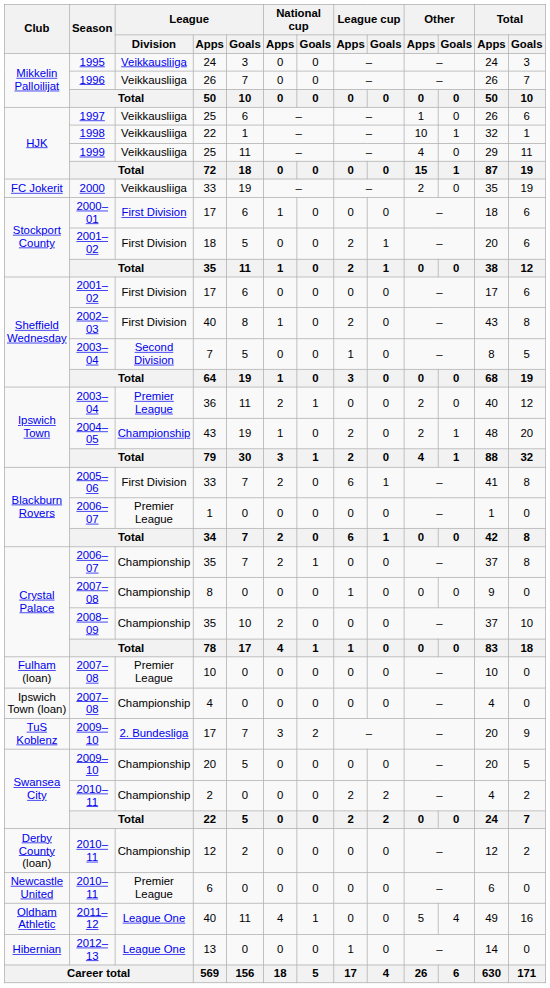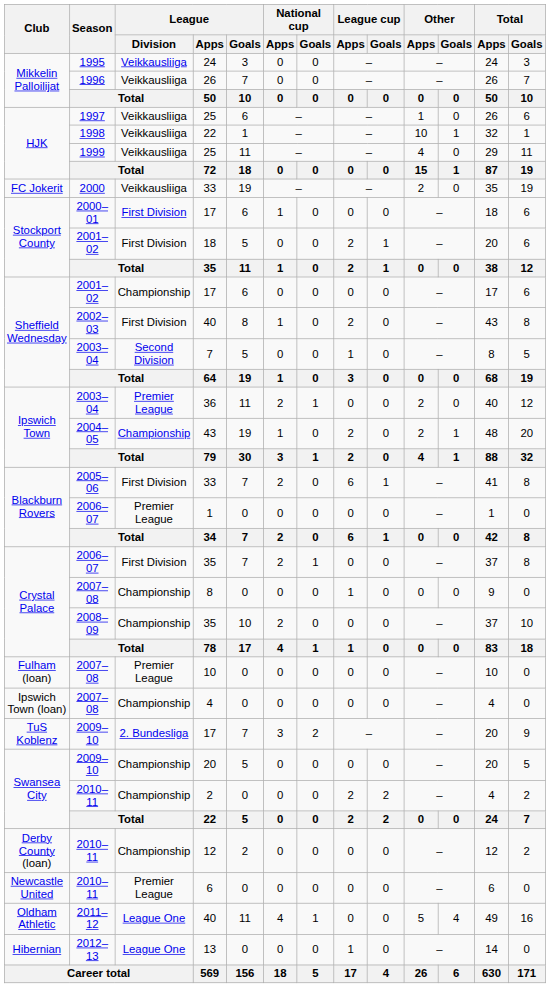2001–02 / 17 | League / Division: First Division -> Championship
2006–07 / 35 | League / Division: Championship -> First Division
